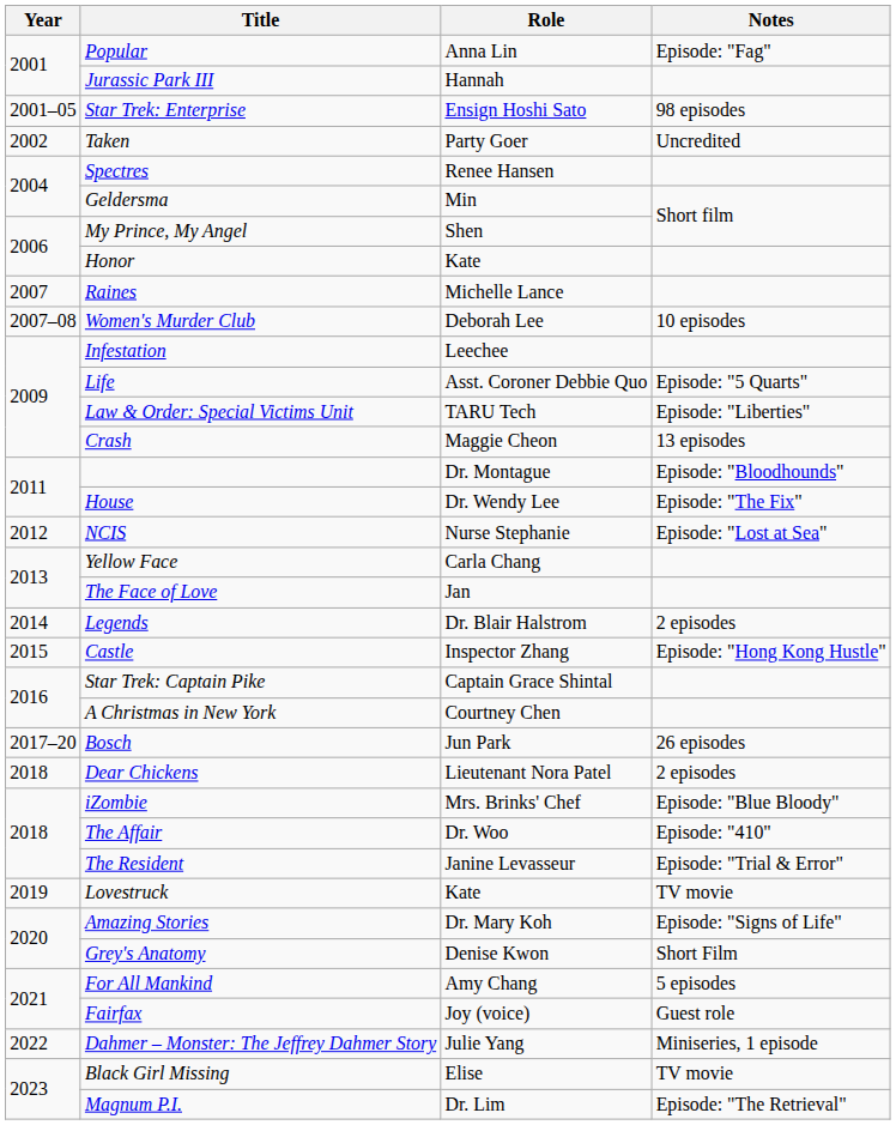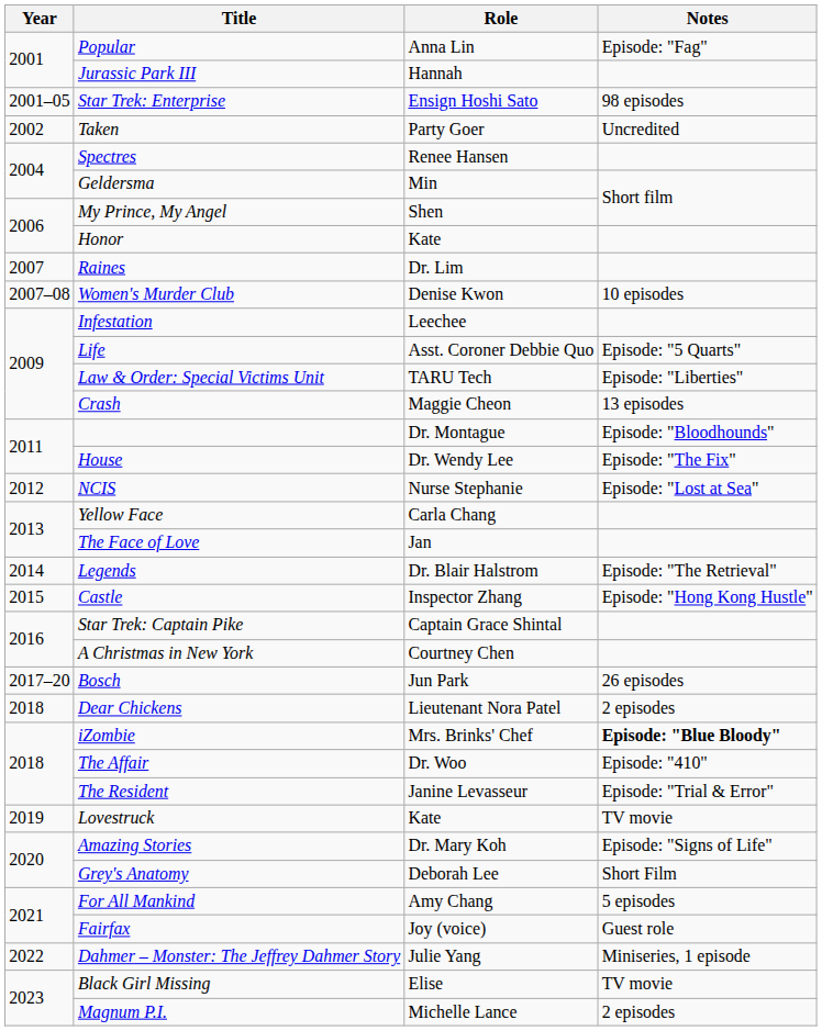Raines | Role: Michelle Lance -> Dr. Lim
Women's Murder Club | Role: Deborah Lee -> Denise Kwon
Legends | Notes: 2 episodes -> Episode: "The Retrieval"
iZombie | Notes: normal -> bold
Grey's Anatomy | Role: Denise Kwon -> Deborah Lee
Magnum P.I. | Role: Dr. Lim -> Michelle Lance
Magnum P.I. | Notes: Episode: "The Retrieval" -> 2 episodes
